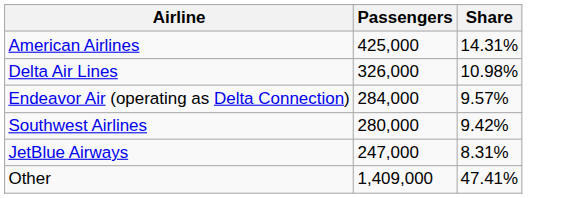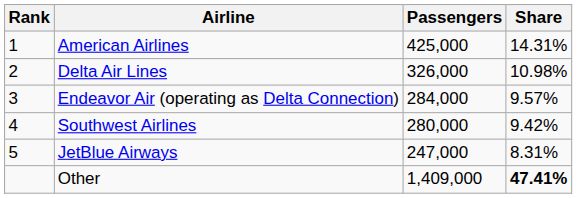+ column: Rank | 1 | 2 | 3 | 4 | 5
Other | Share: normal -> bold
